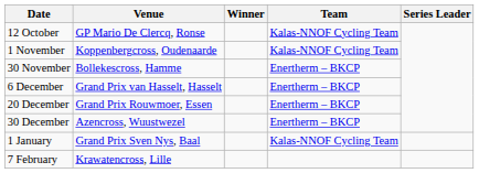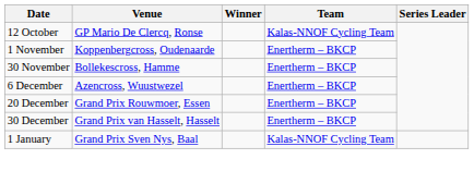1 November | Team: Kalas-NNOF Cycling Team -> Enertherm – BKCP
6 December | Venue: Grand Prix van Hasselt, Hasselt -> Azencross, Wuustwezel
30 December | Venue: Azencross, Wuustwezel -> Grand Prix van Hasselt, Hasselt
- row: 7 February | Krawatencross, Lille
